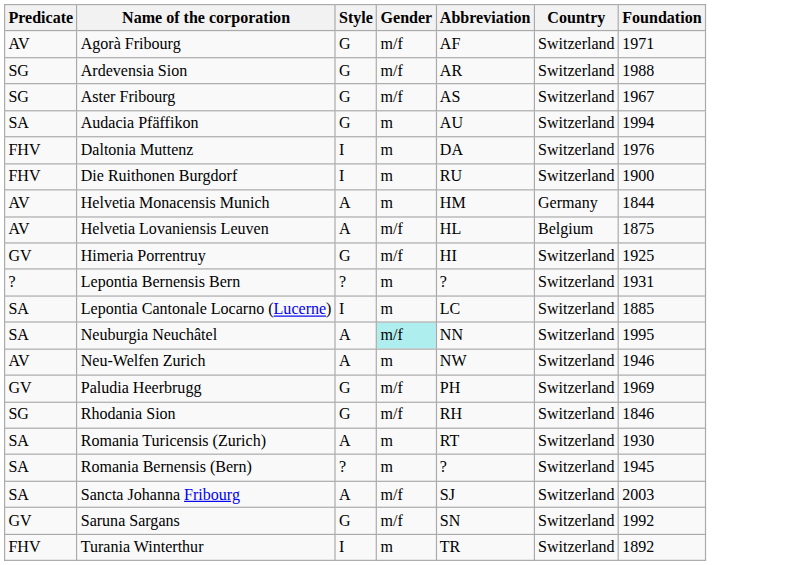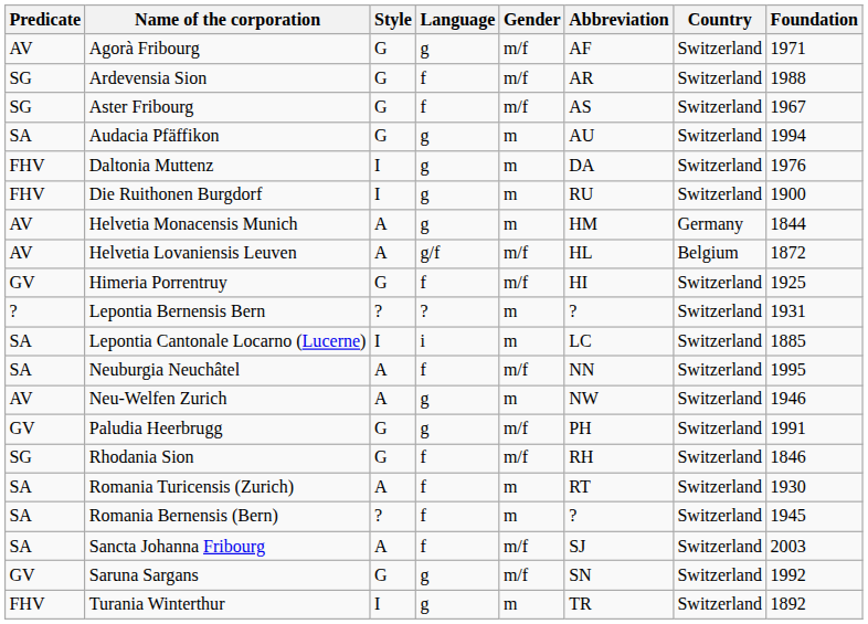+ column: Language | g | f | f | g | g | g | g | g/f | f | ? | i | f | g | g | f | f | f | f | g | g
Helvetia Lovaniensis Leuven | Foundation: 1875 -> 1872
Neuburgia Neuchâtel | Gender: paleturquoise background -> no background
Paludia Heerbrugg | Foundation: 1969 -> 1991
